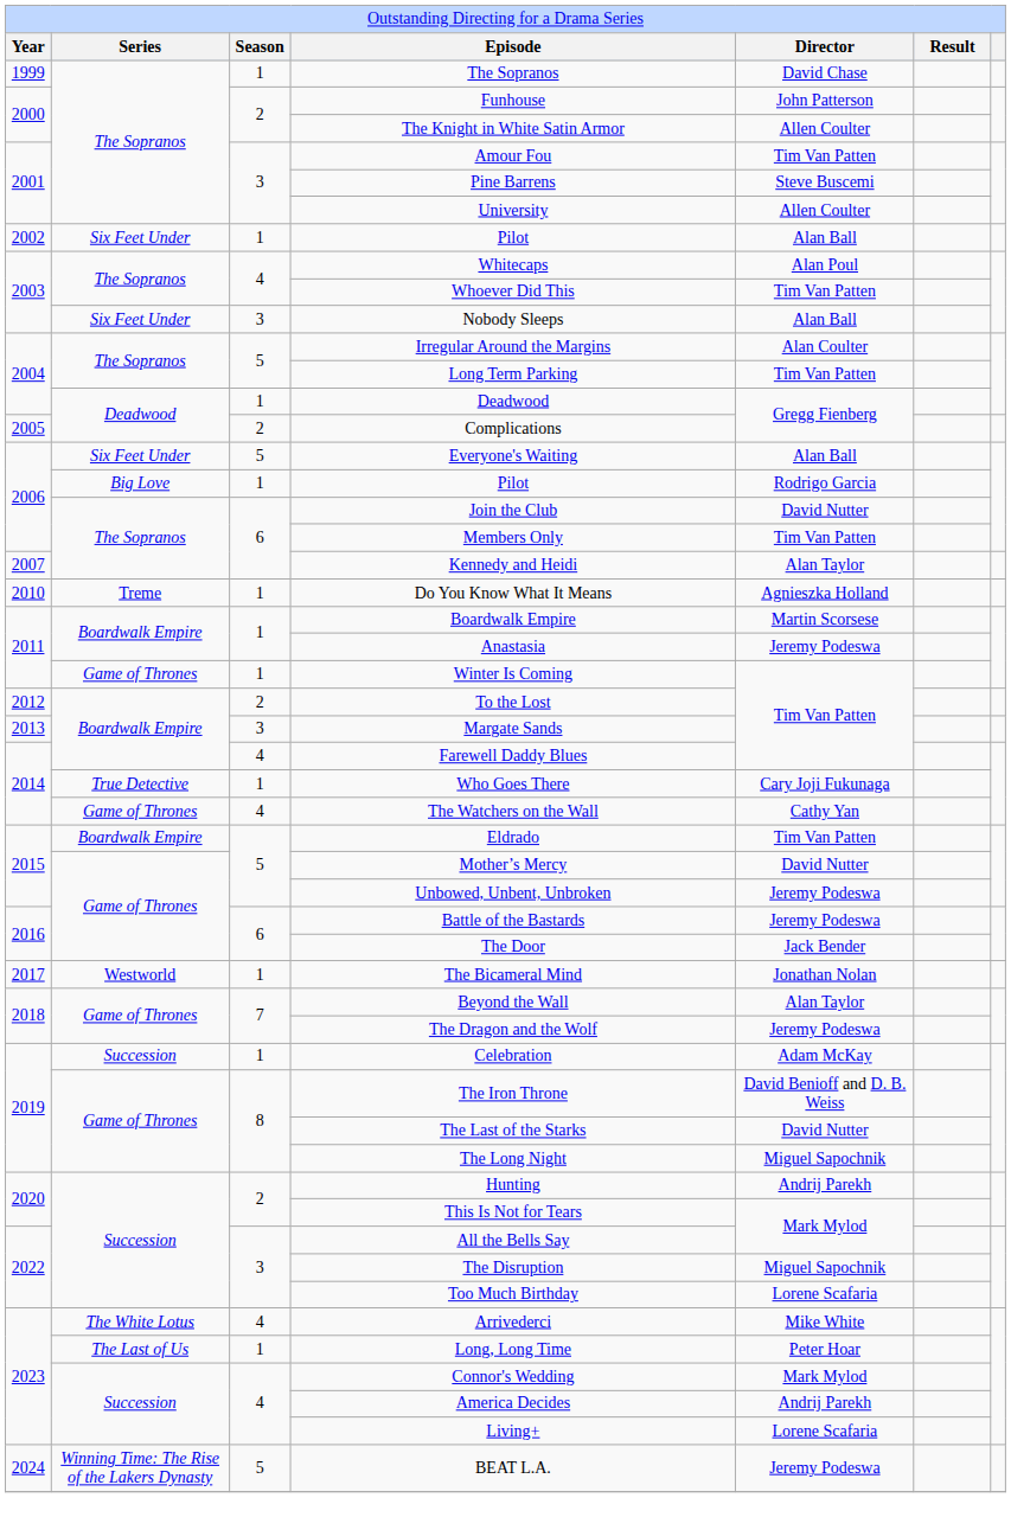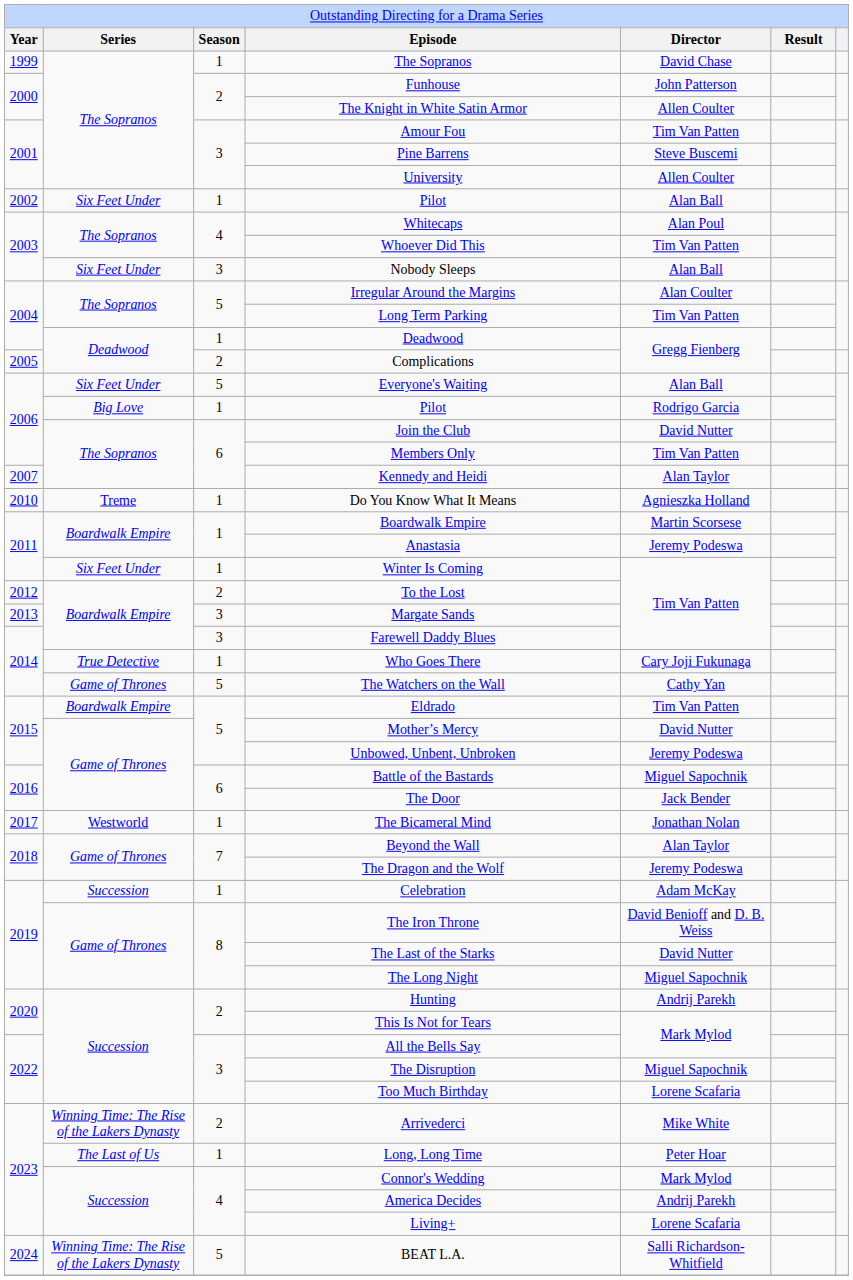Winter Is Coming | column 2: Game of Thrones -> Six Feet Under
Farewell Daddy Blues | column 3: 4 -> 3
The Watchers on the Wall | column 3: 4 -> 5
Battle of the Bastards | column 5: Jeremy Podeswa -> Miguel Sapochnik
Arrivederci | column 2: The White Lotus -> Winning Time: The Rise of the Lakers Dynasty
Arrivederci | column 3: 4 -> 2
BEAT L.A. | column 5: Jeremy Podeswa -> Salli Richardson-Whitfield
